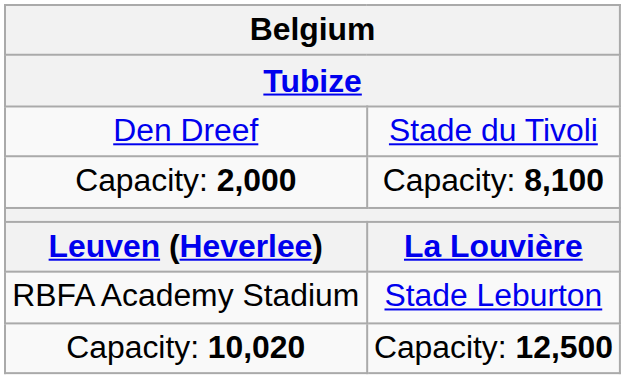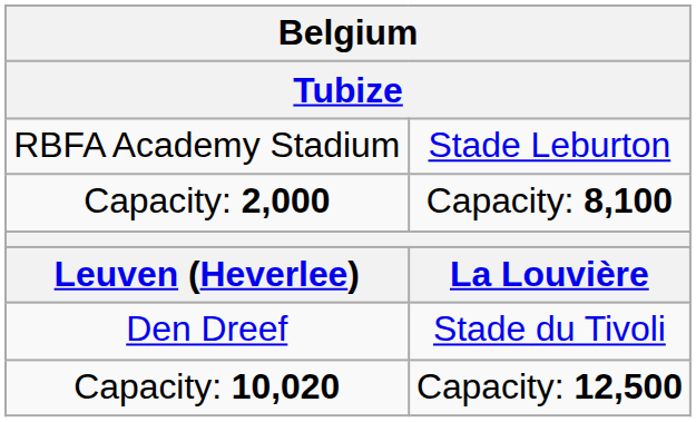rows swapped: RBFA Academy Stadium <-> Den Dreef
